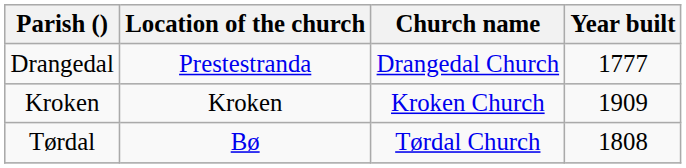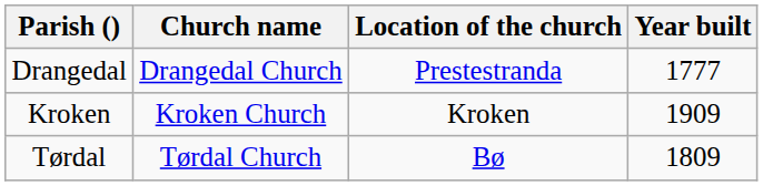columns swapped: Church name <-> Location of the church
Tørdal | Year built: 1808 -> 1809
